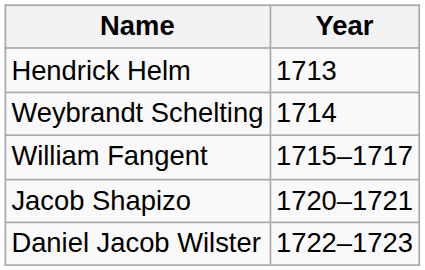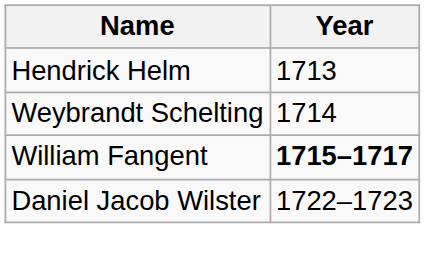William Fangent | Year: normal -> bold
- row: Jacob Shapizo | 1720–1721
